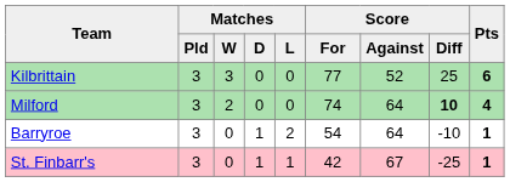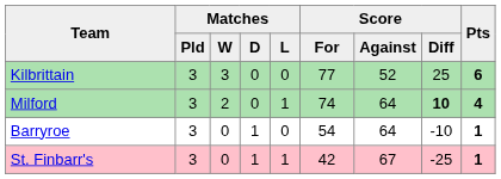Milford | Matches / L: 0 -> 1
Barryroe | Matches / L: 2 -> 0
